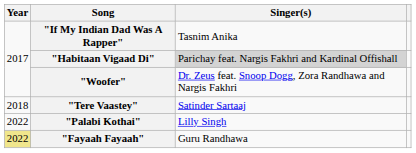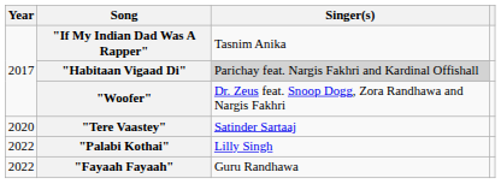"Tere Vaastey" | Year: 2018 -> 2020
"Fayaah Fayaah" | Year: khaki background -> no background
